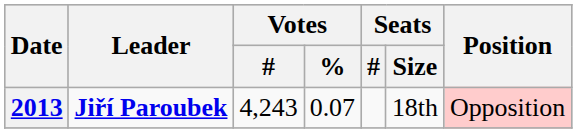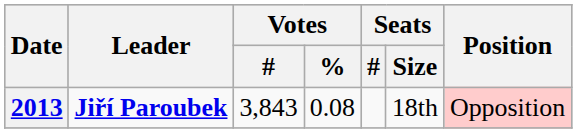2013 | Votes / #: 4,243 -> 3,843
2013 | Votes / %: 0.07 -> 0.08
